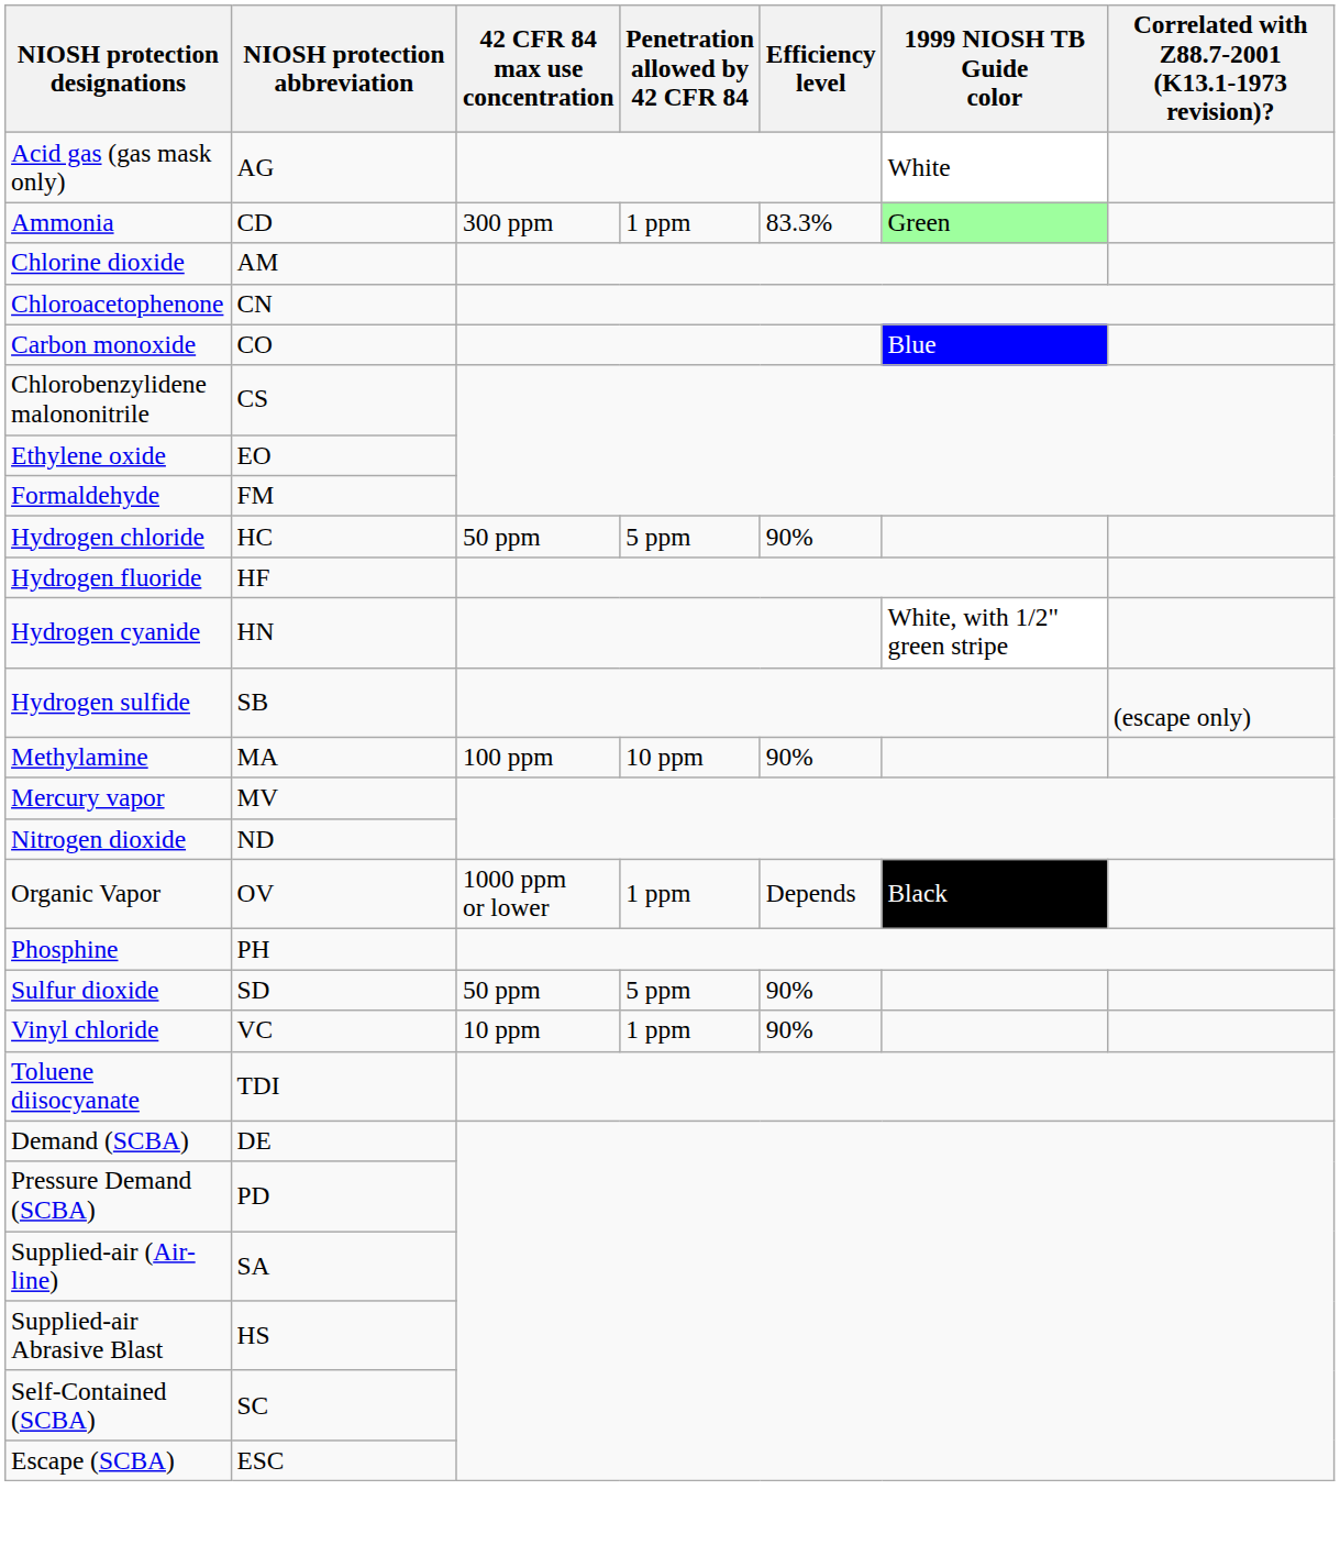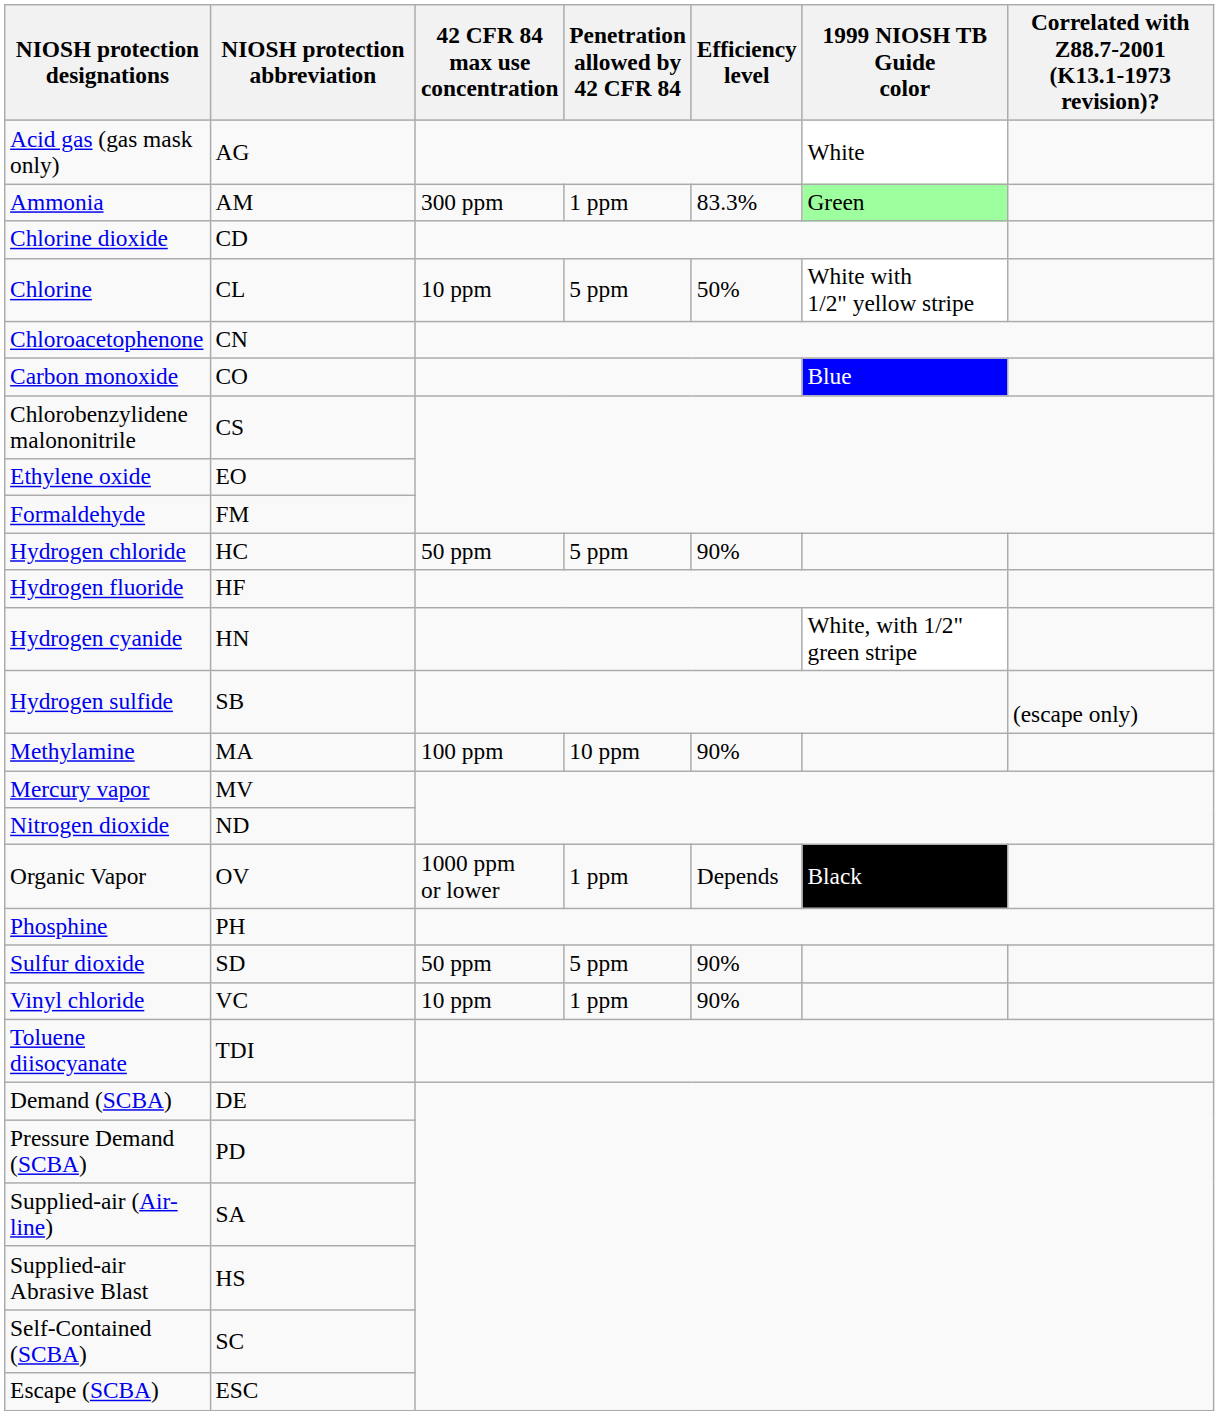Ammonia | NIOSH protection abbreviation: CD -> AM
Chlorine dioxide | NIOSH protection abbreviation: AM -> CD
+ row: Chlorine | CL | 10 ppm | 5 ppm | 50% | White with 1/2" yellow stripe
